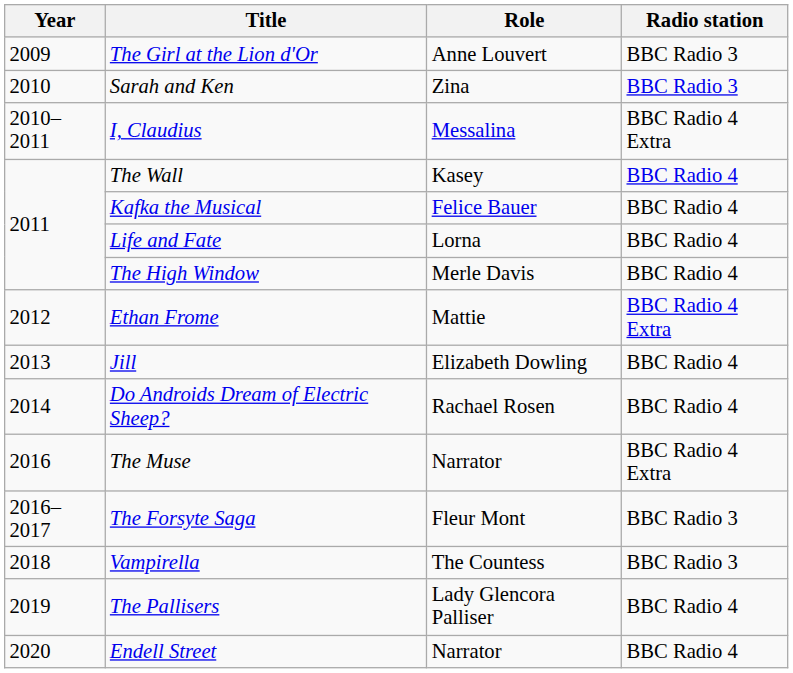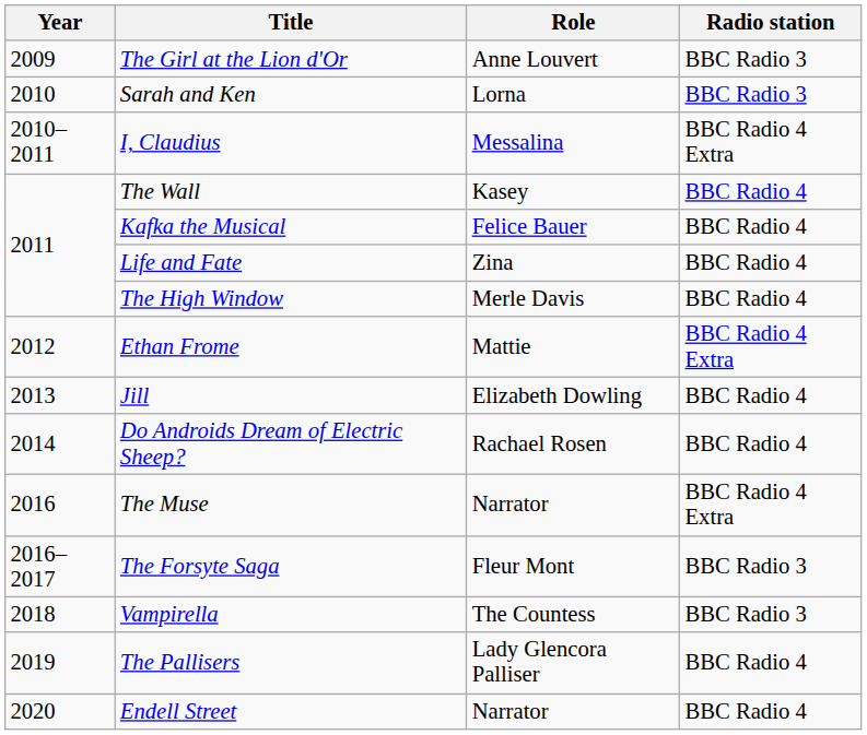Sarah and Ken | Role: Zina -> Lorna
Life and Fate | Role: Lorna -> Zina
